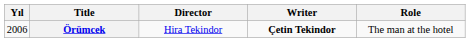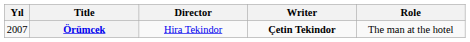Örümcek | Yıl: 2006 -> 2007
